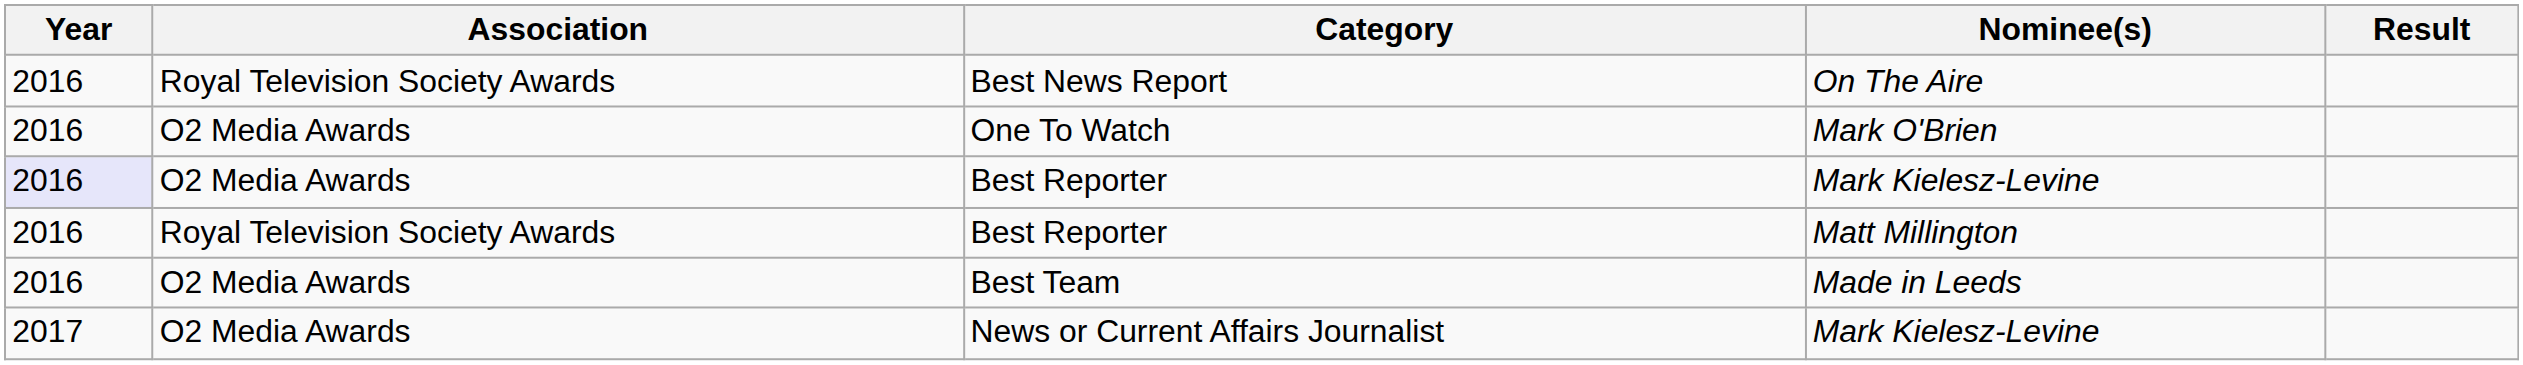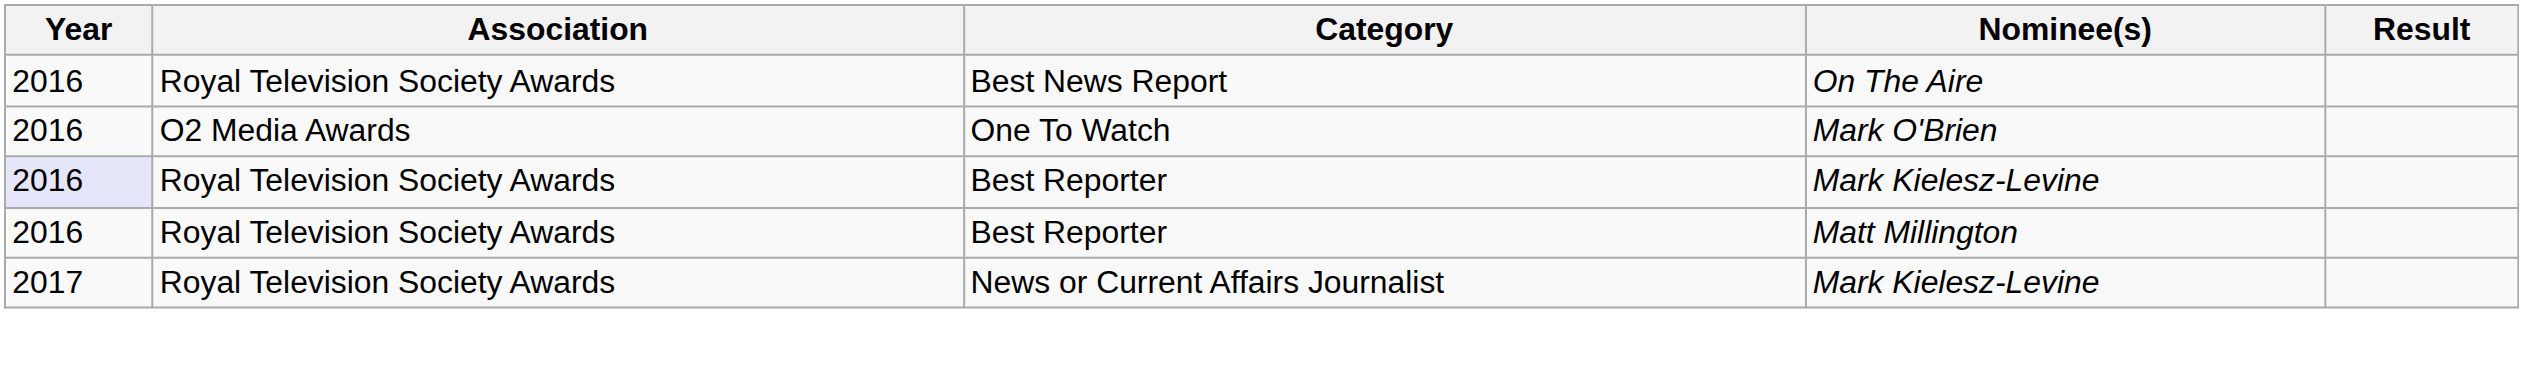Best Reporter / Mark Kielesz-Levine | Association: O2 Media Awards -> Royal Television Society Awards
- row: 2016 | O2 Media Awards | Best Team | Made in Leeds
News or Current Affairs Journalist | Association: O2 Media Awards -> Royal Television Society Awards
